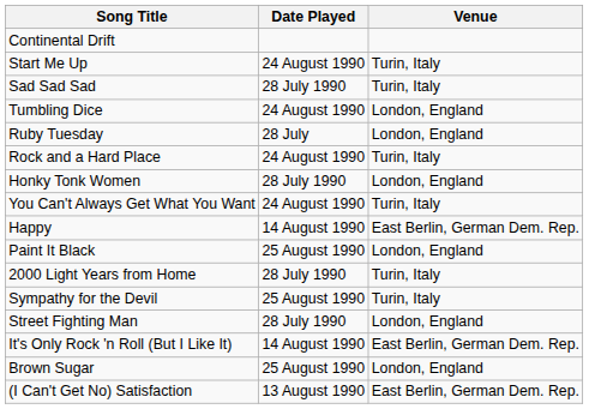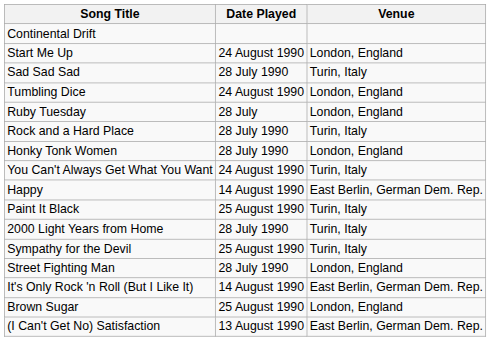Start Me Up | Venue: Turin, Italy -> London, England
Rock and a Hard Place | Date Played: 24 August 1990 -> 28 July 1990
Paint It Black | Venue: London, England -> Turin, Italy
